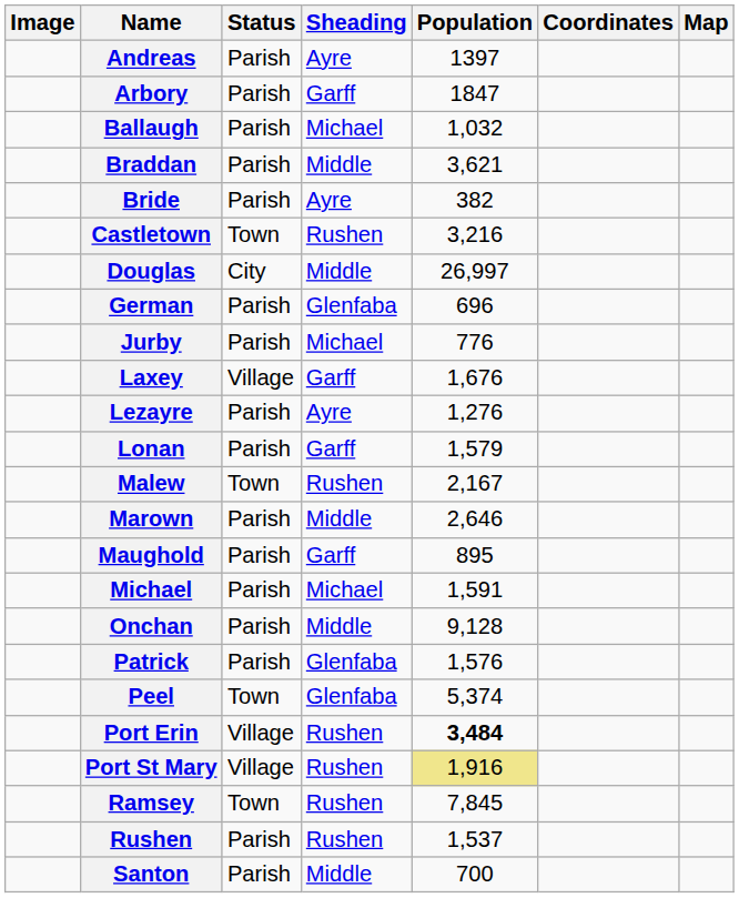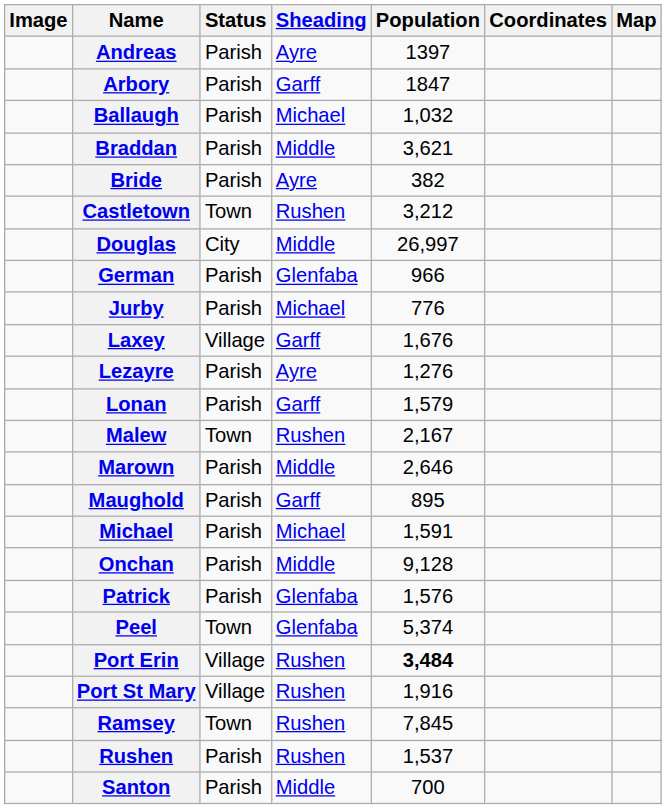Castletown | Population: 3,216 -> 3,212
German | Population: 696 -> 966
Port St Mary | Population: khaki background -> no background
